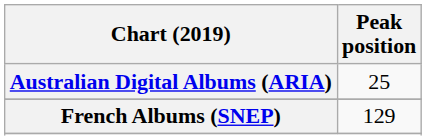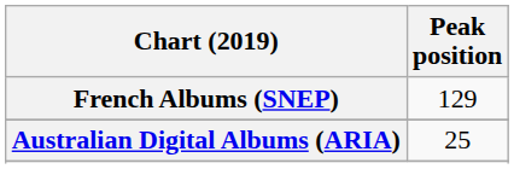rows swapped: Australian Digital Albums (ARIA) <-> French Albums (SNEP)
